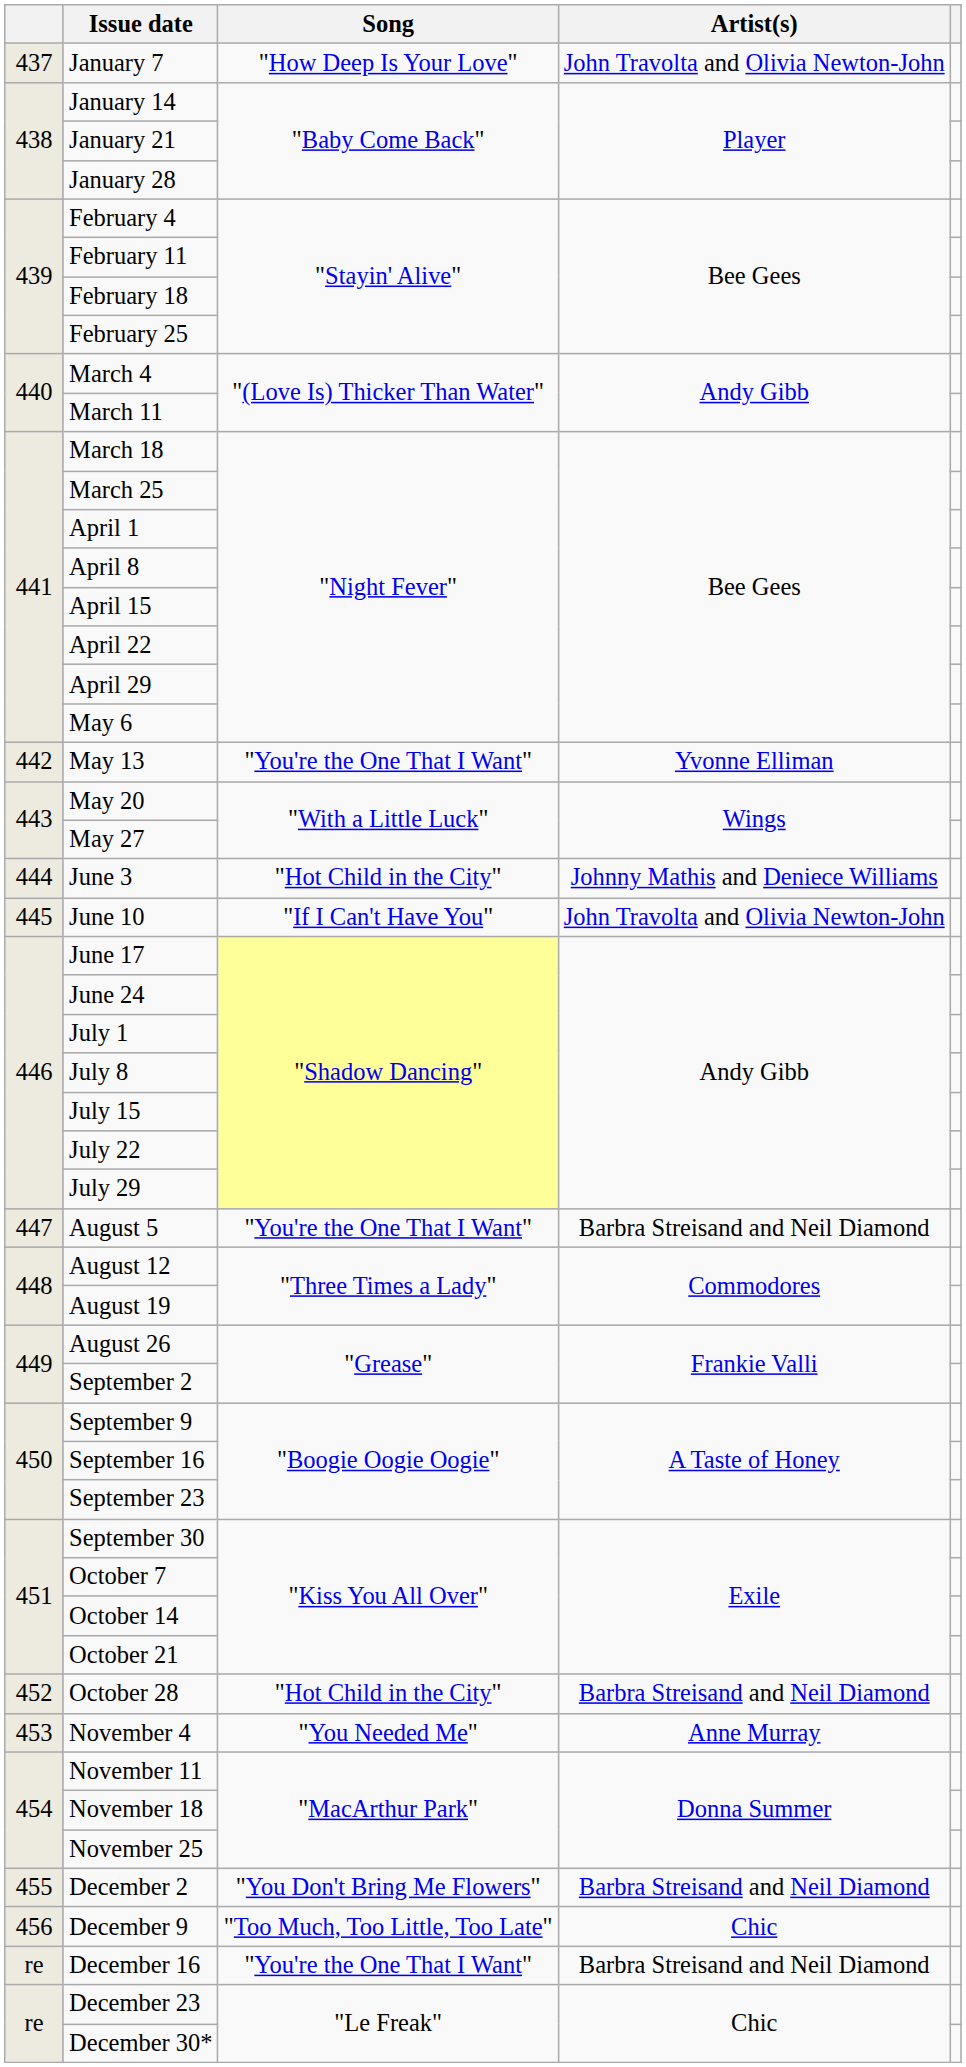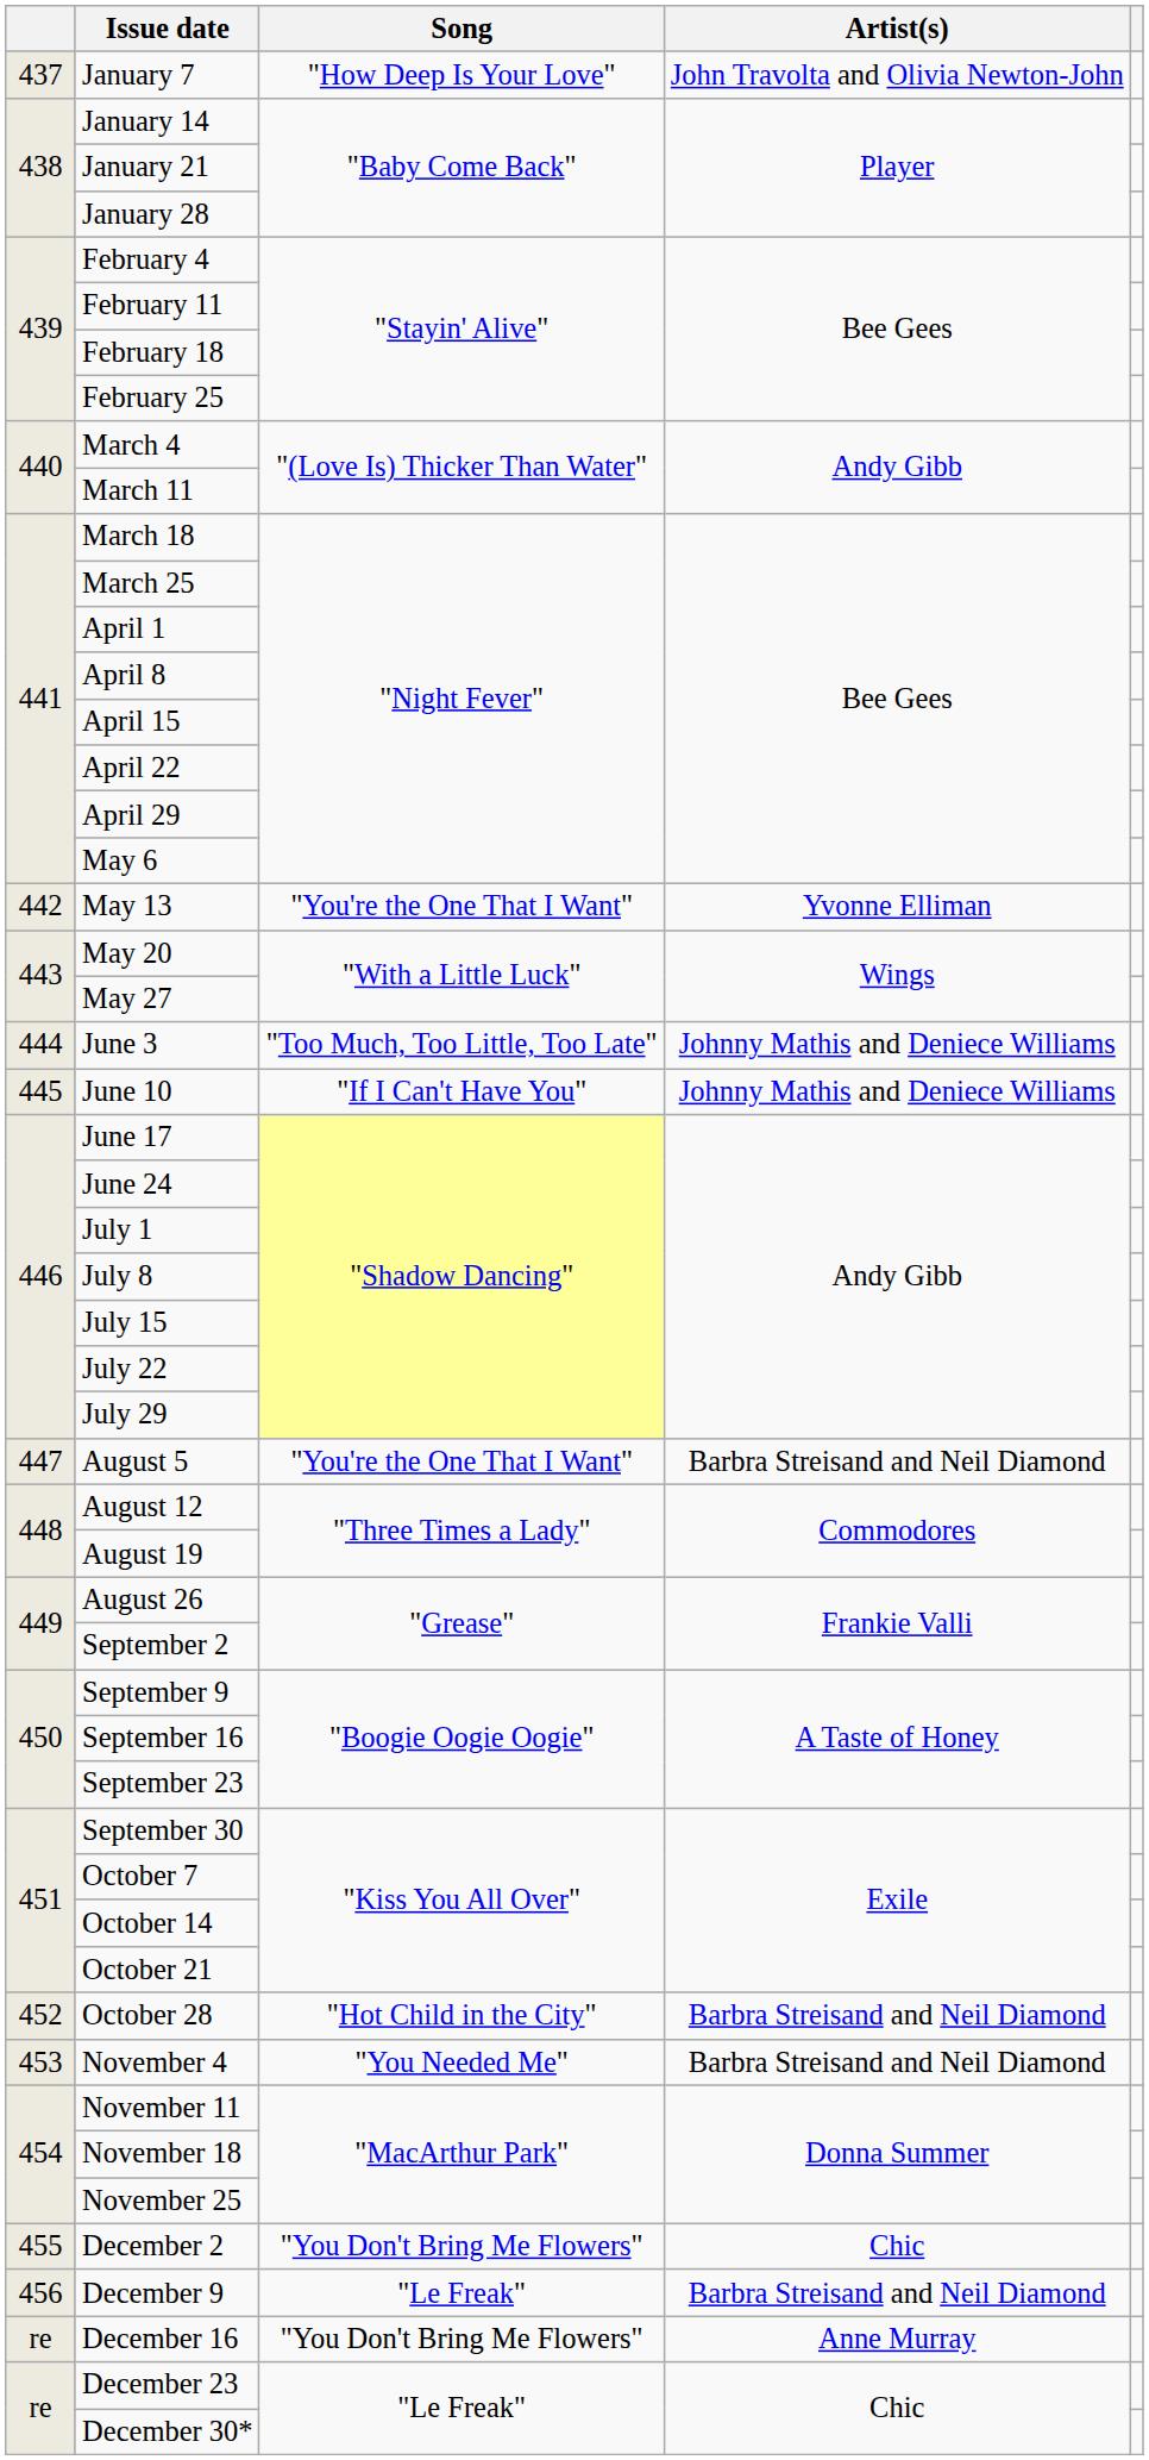June 3 | Song: "Hot Child in the City" -> "Too Much, Too Little, Too Late"
June 10 | Artist(s): John Travolta and Olivia Newton-John -> Johnny Mathis and Deniece Williams
November 4 | Artist(s): Anne Murray -> Barbra Streisand and Neil Diamond
December 2 | Artist(s): Barbra Streisand and Neil Diamond -> Chic
December 9 | Song: "Too Much, Too Little, Too Late" -> "Le Freak"
December 9 | Artist(s): Chic -> Barbra Streisand and Neil Diamond
December 16 | Song: "You're the One That I Want" -> "You Don't Bring Me Flowers"
December 16 | Artist(s): Barbra Streisand and Neil Diamond -> Anne Murray
